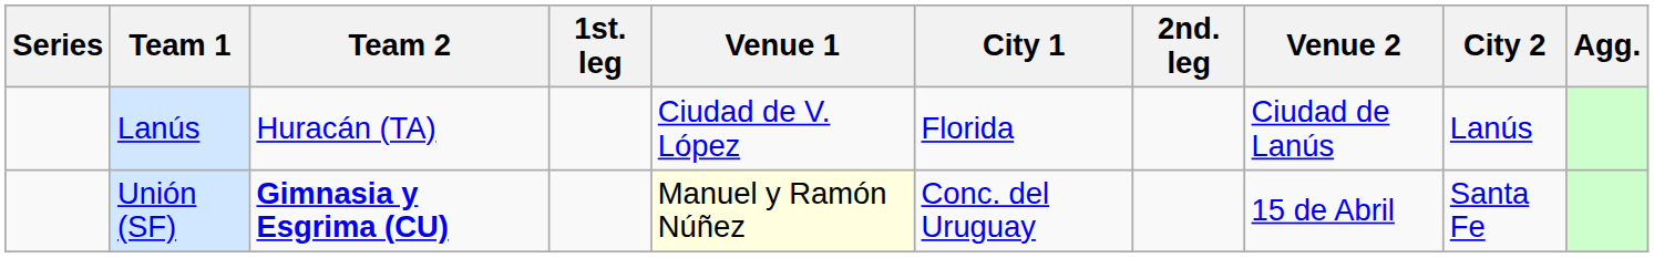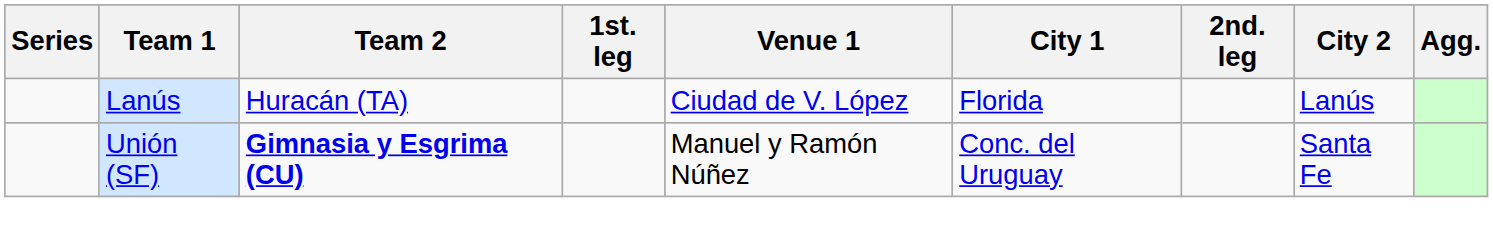- column: Venue 2 | Ciudad de Lanús | 15 de Abril
Unión (SF) | Venue 1: lightyellow background -> no background
